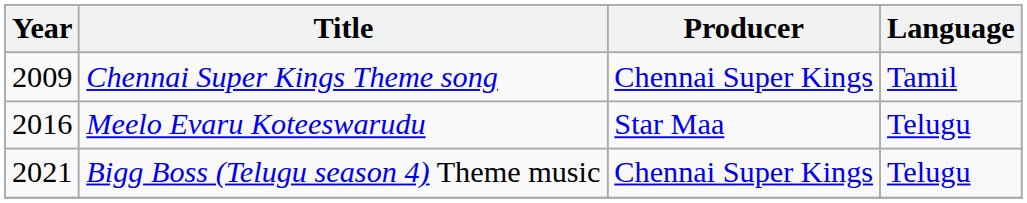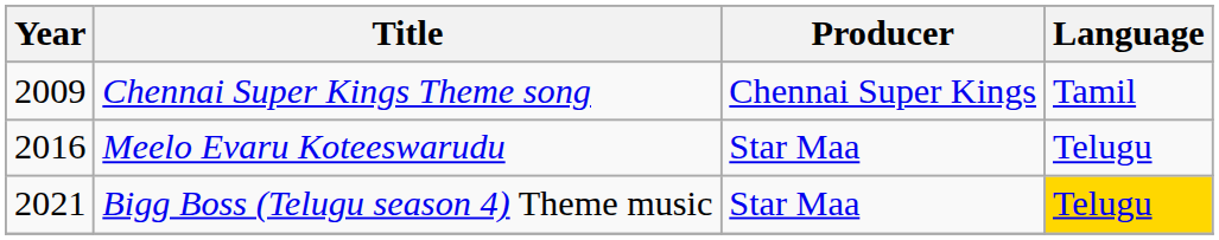Bigg Boss (Telugu season 4) Theme music | Producer: Chennai Super Kings -> Star Maa
Bigg Boss (Telugu season 4) Theme music | Language: no background -> gold background
